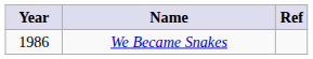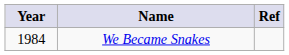We Became Snakes | Year: 1986 -> 1984
